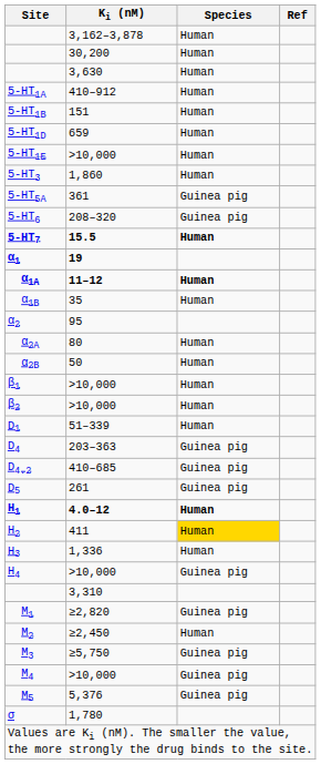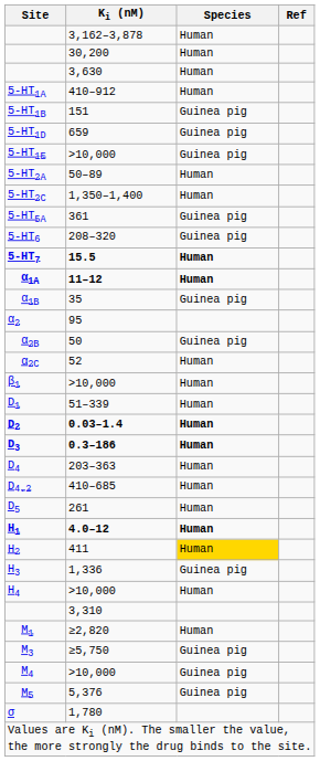5-HT1B | Species: Human -> Guinea pig
5-HT1D | Species: Human -> Guinea pig
5-HT1E | Species: Human -> Guinea pig
+ row: 5-HT2A | 50–89 | Human
+ row: 5-HT2C | 1,350–1,400 | Human
- row: 5-HT3 | 1,860 | Human
- row: α1 | 19
α1B | Species: Human -> Guinea pig
- row: α2A | 80 | Human
α2B | Species: Human -> Guinea pig
+ row: α2C | 52 | Human
- row: β2 | >10,000 | Human
+ row: D2 | 0.03–1.4 | Human
+ row: D3 | 0.3–186 | Human
D4 | Species: Guinea pig -> Human
D4.2 | Species: Guinea pig -> Human
D5 | Species: Guinea pig -> Human
H3 | Species: Human -> Guinea pig
H4 | Species: Guinea pig -> Human
M1 | Species: Guinea pig -> Human
- row: M2 | ≥2,450 | Human
